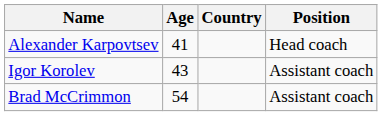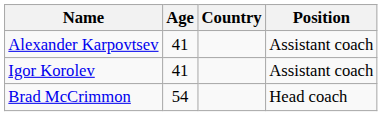Alexander Karpovtsev | Position: Head coach -> Assistant coach
Igor Korolev | Age: 43 -> 41
Brad McCrimmon | Position: Assistant coach -> Head coach
